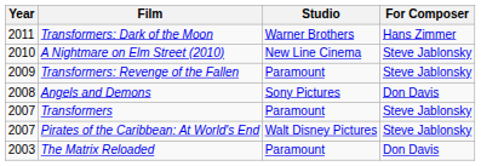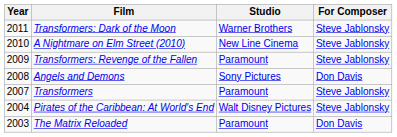Transformers: Dark of the Moon | For Composer: Hans Zimmer -> Steve Jablonsky
Pirates of the Caribbean: At World's End | Year: 2007 -> 2004
